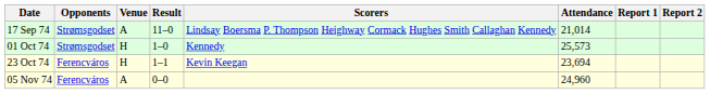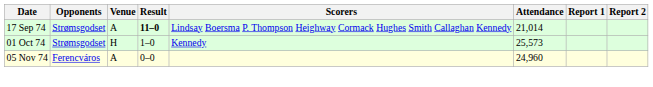17 Sep 74 | Result: normal -> bold
- row: 23 Oct 74 | Ferencváros | H | 1–1 | Kevin Keegan | 23,694
